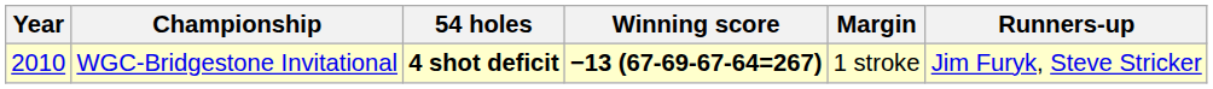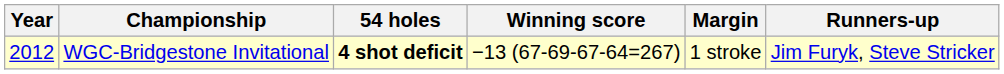WGC-Bridgestone Invitational | Year: 2010 -> 2012
WGC-Bridgestone Invitational | Winning score: bold -> normal
